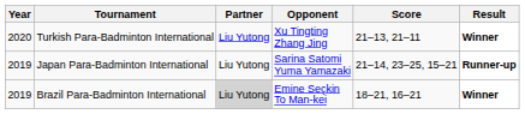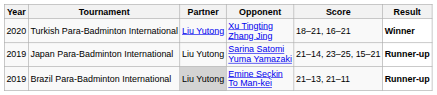Turkish Para-Badminton International | Score: 21–13, 21–11 -> 18–21, 16–21
Brazil Para-Badminton International | Score: 18–21, 16–21 -> 21–13, 21–11
Brazil Para-Badminton International | Result: Winner -> Runner-up
